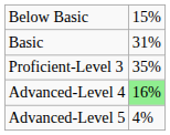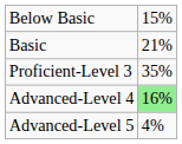Basic | column 2: 31% -> 21%
